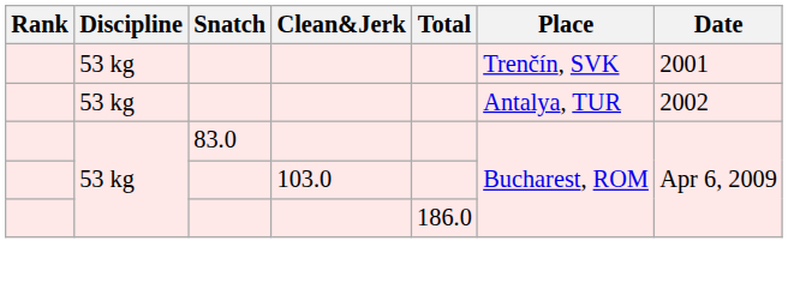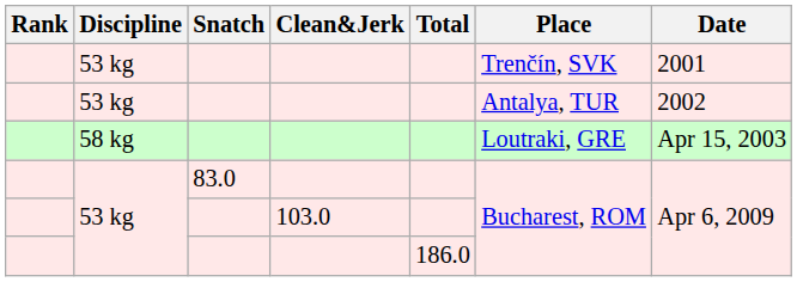+ row: 58 kg | Loutraki, GRE | Apr 15, 2003
